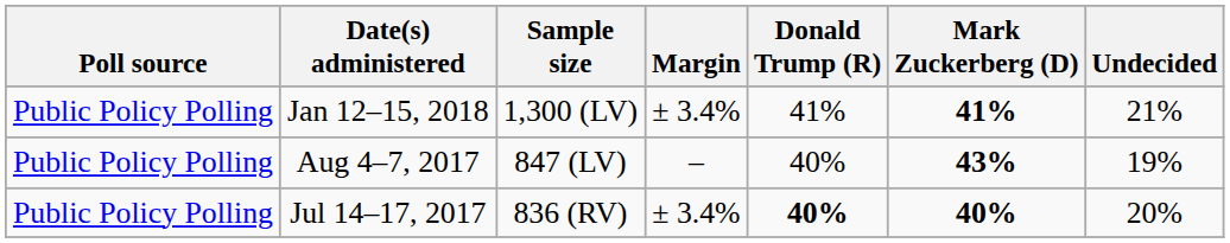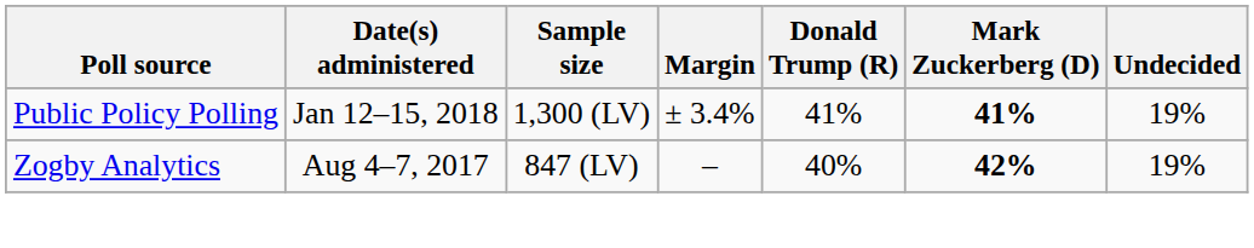Jan 12–15, 2018 | Undecided: 21% -> 19%
Aug 4–7, 2017 | Poll source: Public Policy Polling -> Zogby Analytics
Aug 4–7, 2017 | Mark Zuckerberg (D): 43% -> 42%
- row: Public Policy Polling | Jul 14–17, 2017 | 836 (RV) | ± 3.4% | 40% | 40% | 20%
